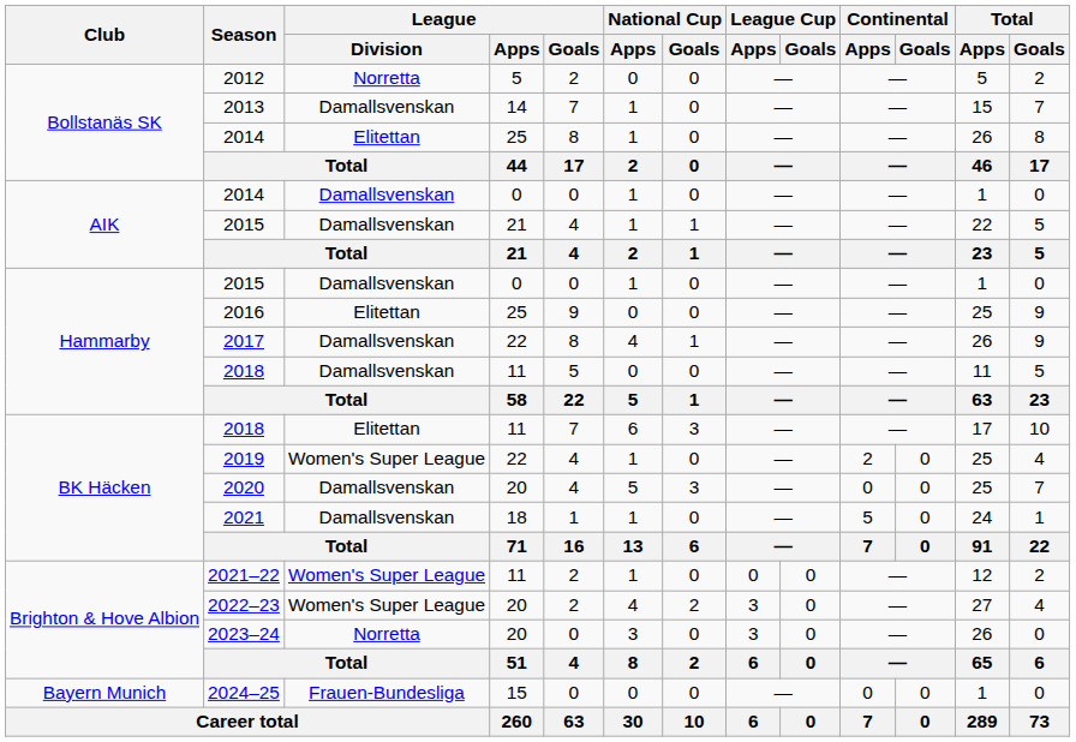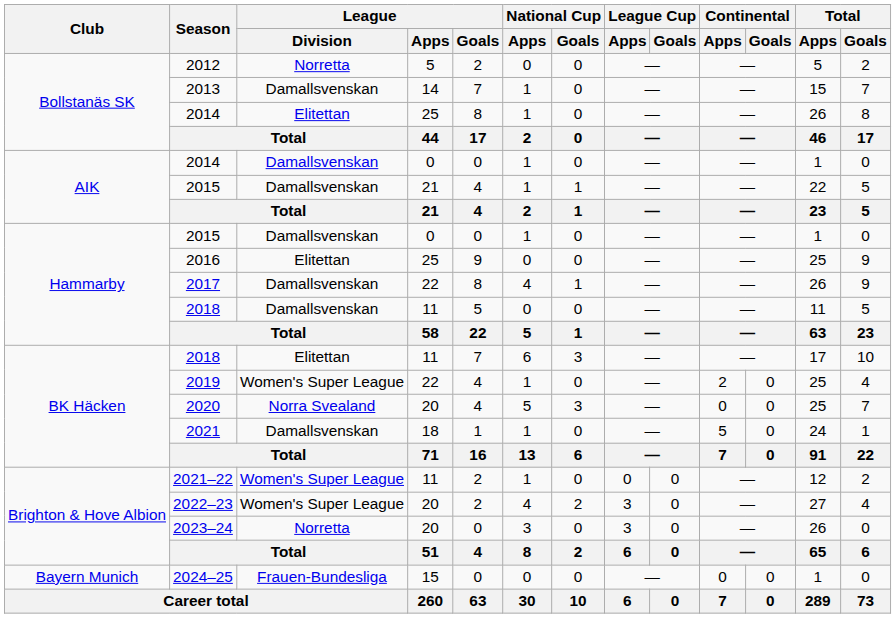2020 | League / Division: Damallsvenskan -> Norra Svealand
